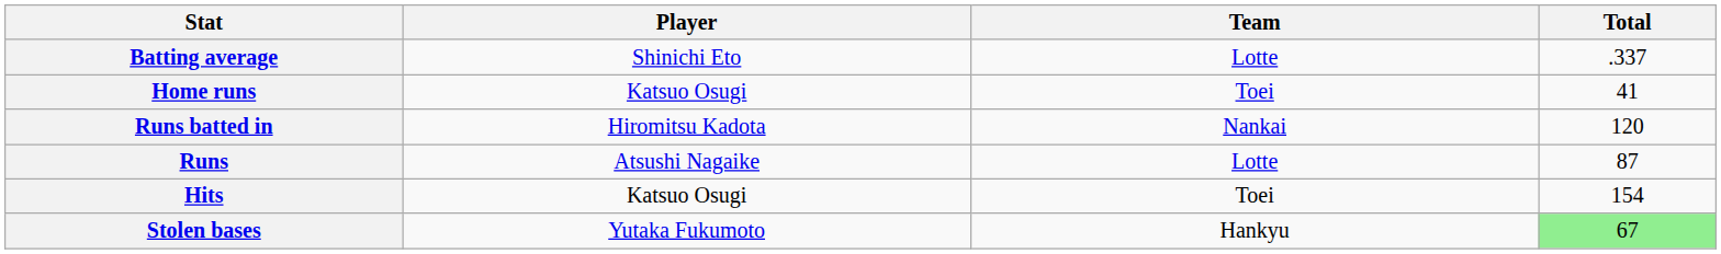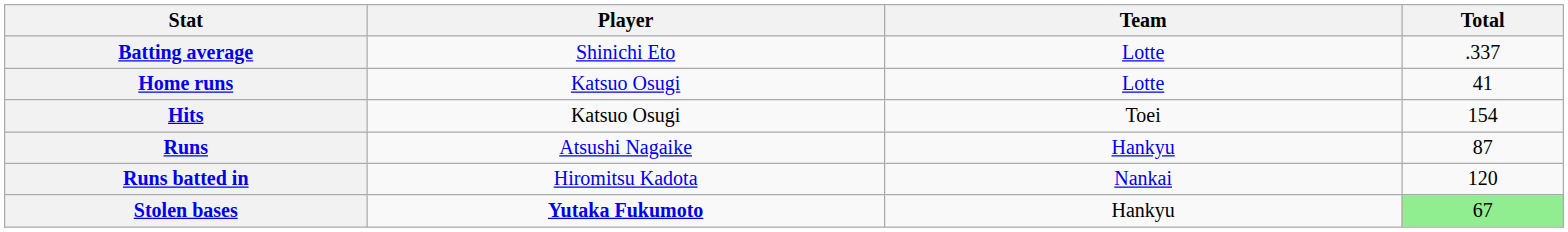Home runs | Team: Toei -> Lotte
rows swapped: Runs batted in <-> Hits
Runs | Team: Lotte -> Hankyu
Stolen bases | Player: normal -> bold
